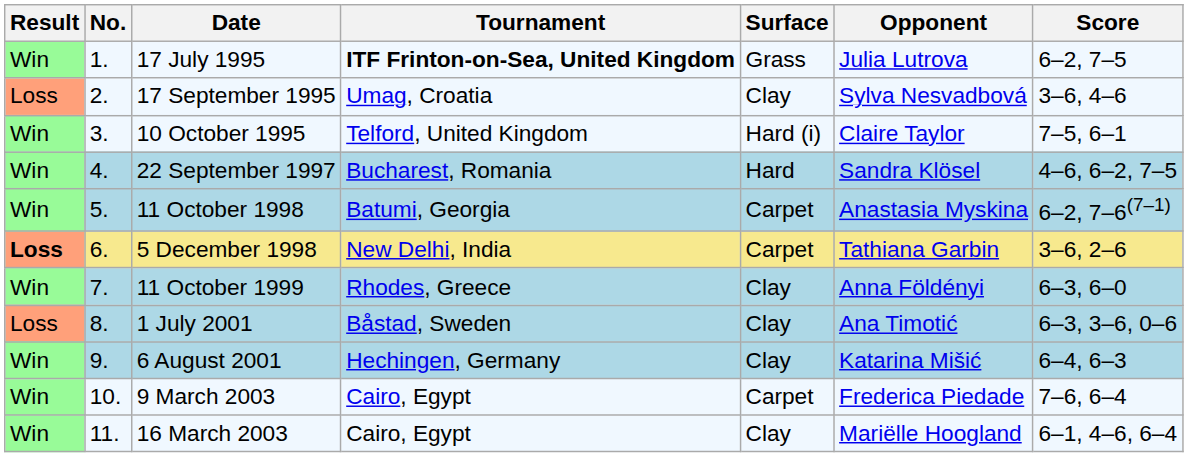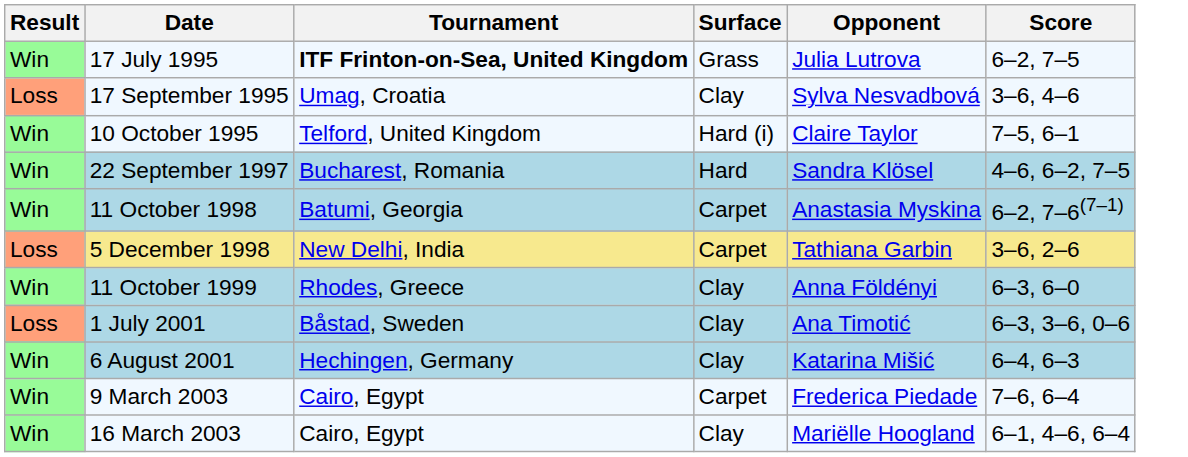- column: No. | 1. | 2. | 3. | 4. | 5. | 6. | 7. | 8. | 9. | 10. | 11.
5 December 1998 | Result: bold -> normal
